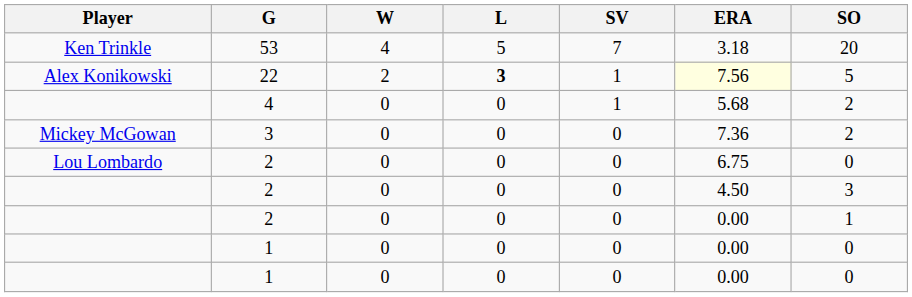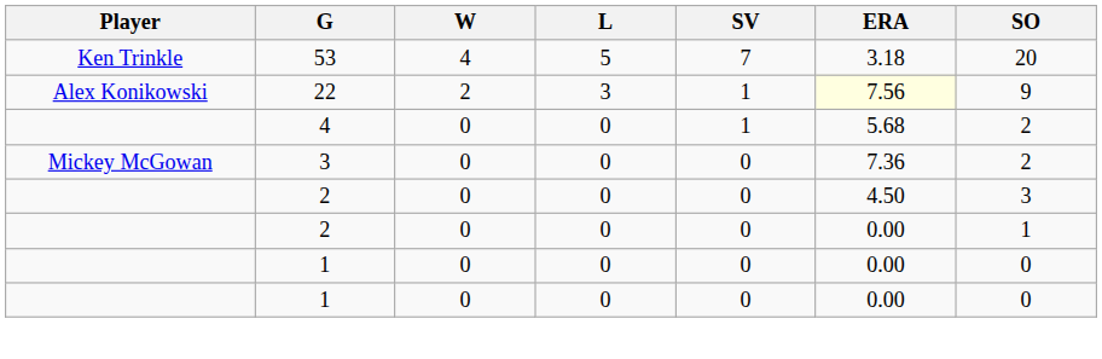22 | L: bold -> normal
22 | SO: 5 -> 9
- row: Lou Lombardo | 2 | 0 | 0 | 0 | 6.75 | 0
